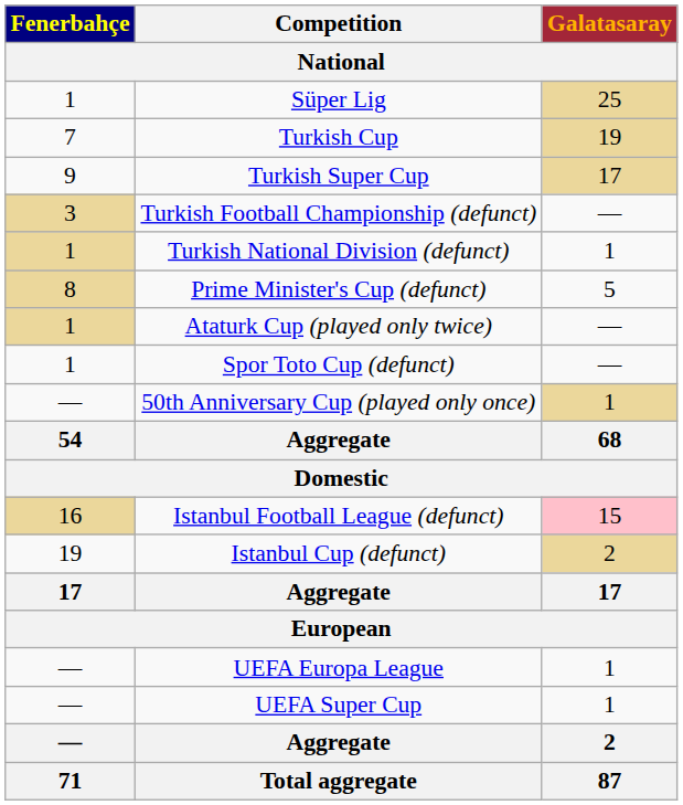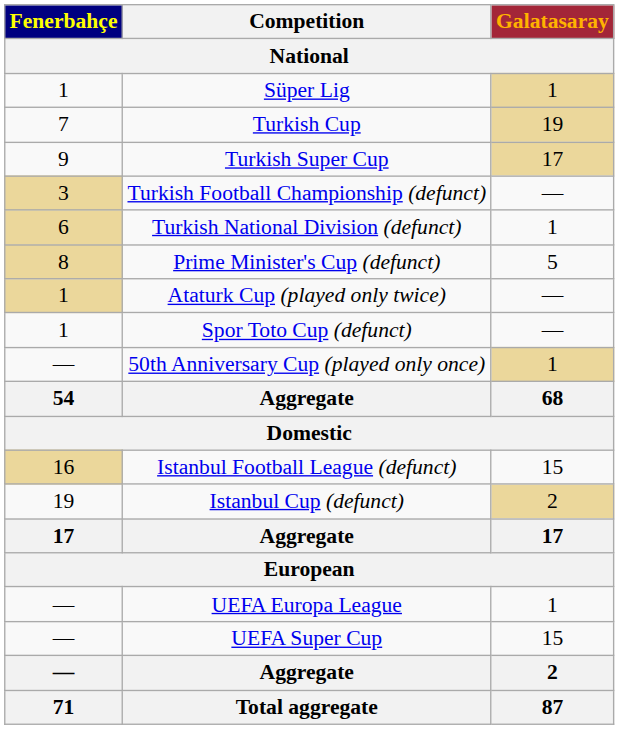Süper Lig | Galatasaray: 25 -> 1
Turkish National Division (defunct) | Fenerbahçe: 1 -> 6
Istanbul Football League (defunct) | Galatasaray: pink background -> no background
UEFA Super Cup | Galatasaray: 1 -> 15
